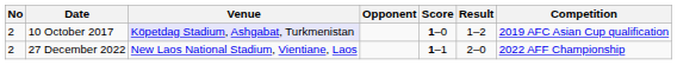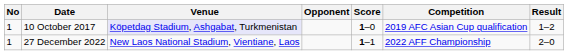columns swapped: Result <-> Competition
10 October 2017 | No: 2 -> 1
27 December 2022 | No: 2 -> 1
